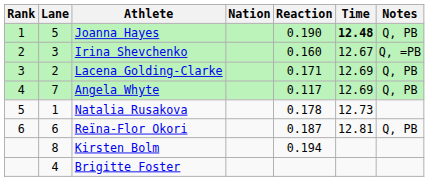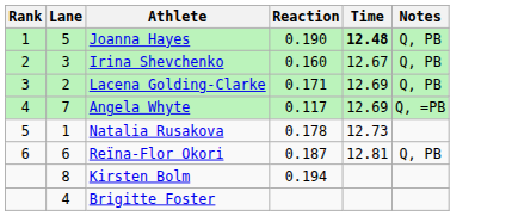- column: Nation
Irina Shevchenko | Notes: Q, =PB -> Q, PB
Angela Whyte | Notes: Q, PB -> Q, =PB
